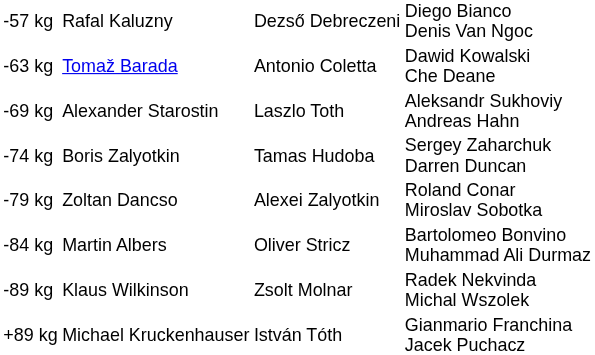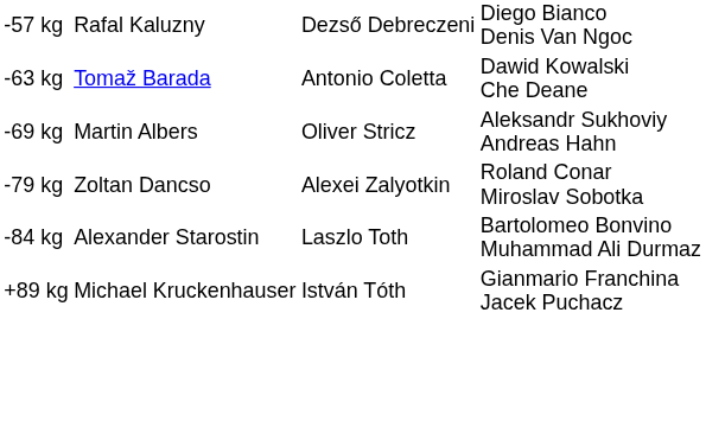-69 kg | column 2: Alexander Starostin -> Martin Albers
-69 kg | column 3: Laszlo Toth -> Oliver Stricz
- row: -74 kg | Boris Zalyotkin | Tamas Hudoba | Sergey Zaharchuk Darren Duncan
-84 kg | column 2: Martin Albers -> Alexander Starostin
-84 kg | column 3: Oliver Stricz -> Laszlo Toth
- row: -89 kg | Klaus Wilkinson | Zsolt Molnar | Radek Nekvinda Michal Wszolek
